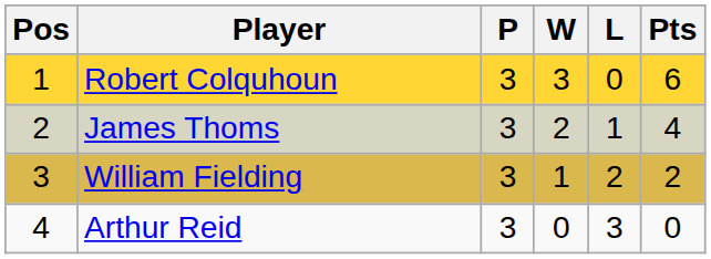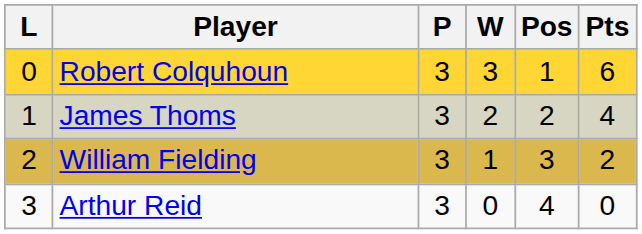columns swapped: Pos <-> L
